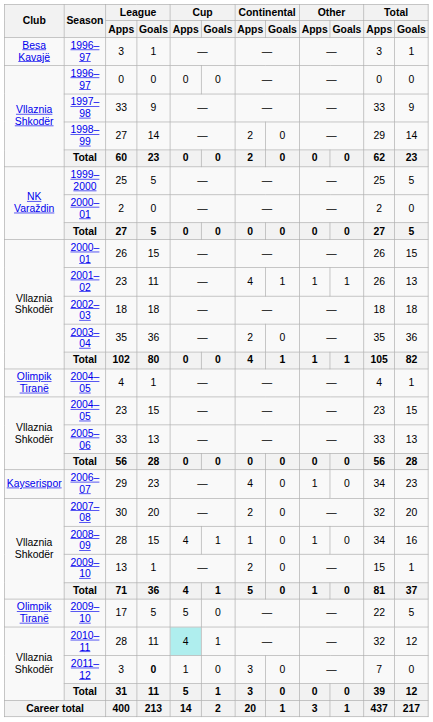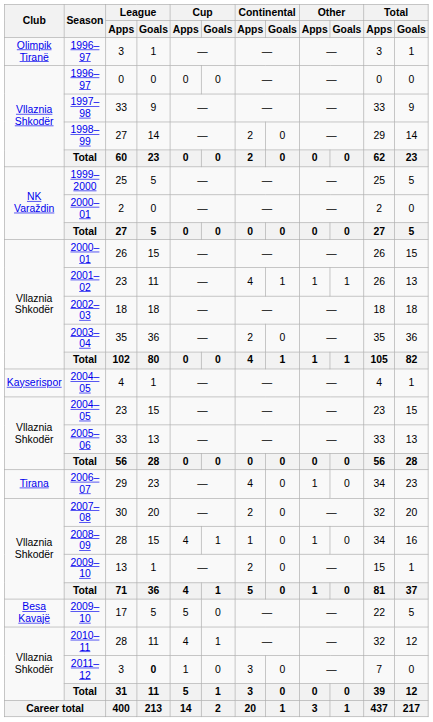1996–97 / 3 | Club: Besa Kavajë -> Olimpik Tiranë
2004–05 / 4 | Club: Olimpik Tiranë -> Kayserispor
2006–07 | Club: Kayserispor -> Tirana
2009–10 / 17 | Club: Olimpik Tiranë -> Besa Kavajë
2010–11 | Cup / Apps: paleturquoise background -> no background
